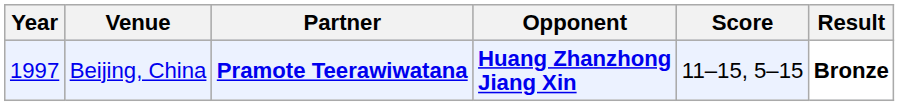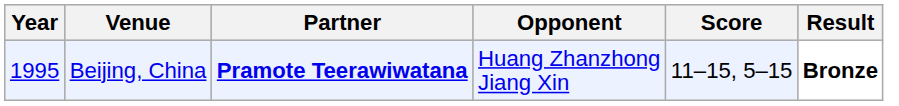Beijing, China | Year: 1997 -> 1995
Beijing, China | Opponent: bold -> normal
